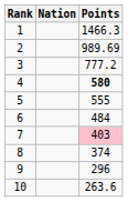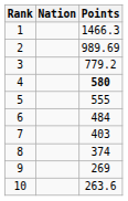3 | Points: 777.2 -> 779.2
7 | Points: pink background -> no background
9 | Points: 296 -> 269
